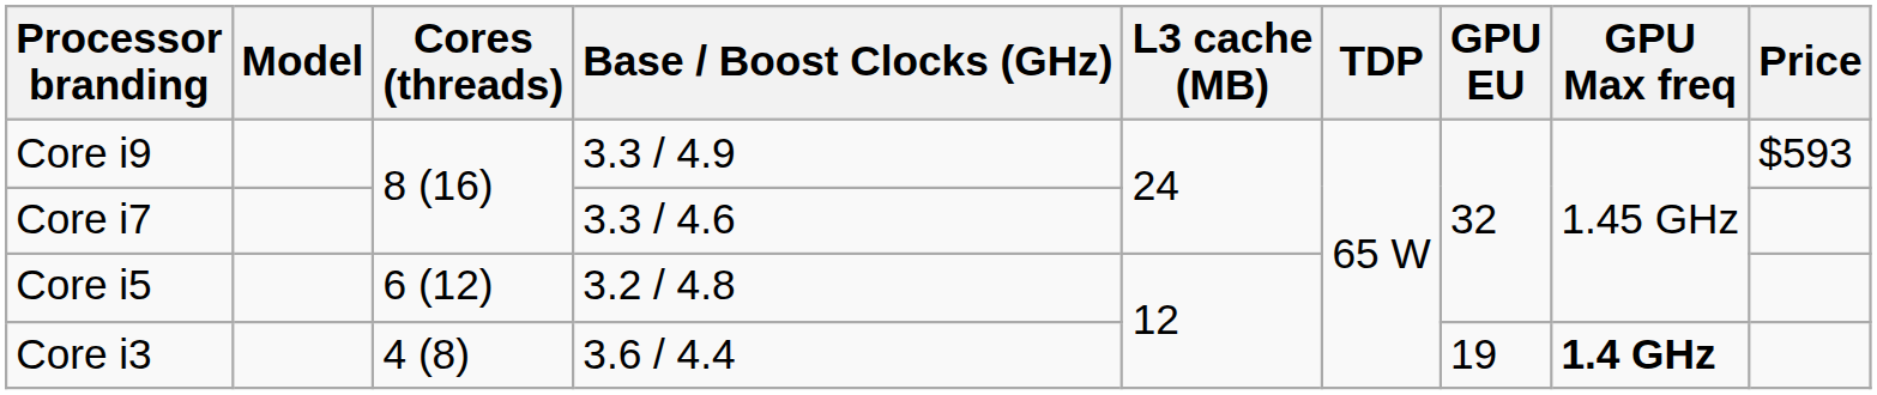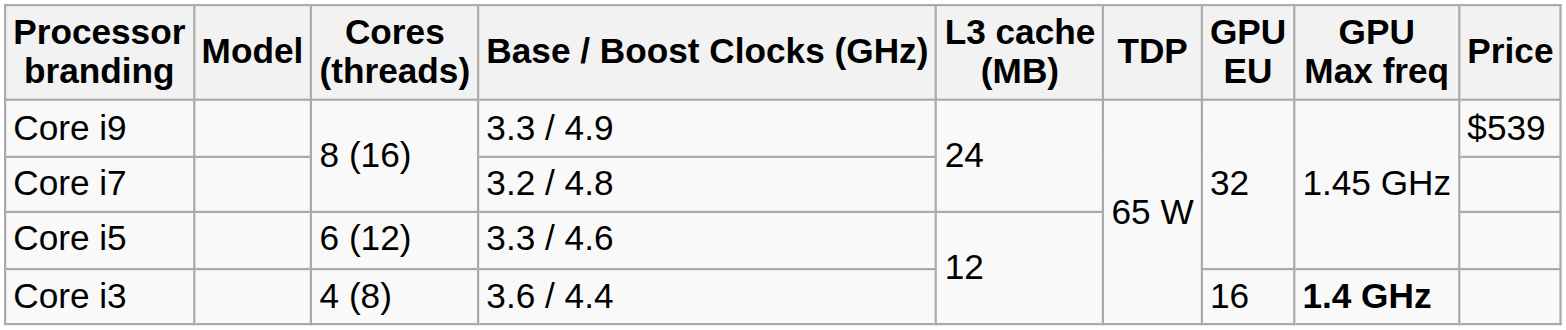Core i9 | Price: $593 -> $539
Core i7 | Base / Boost Clocks (GHz): 3.3 / 4.6 -> 3.2 / 4.8
Core i5 | Base / Boost Clocks (GHz): 3.2 / 4.8 -> 3.3 / 4.6
Core i3 | GPU EU: 19 -> 16
